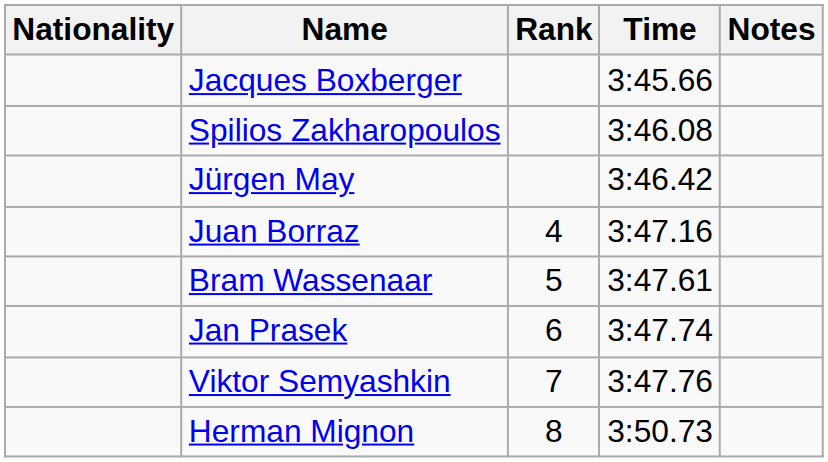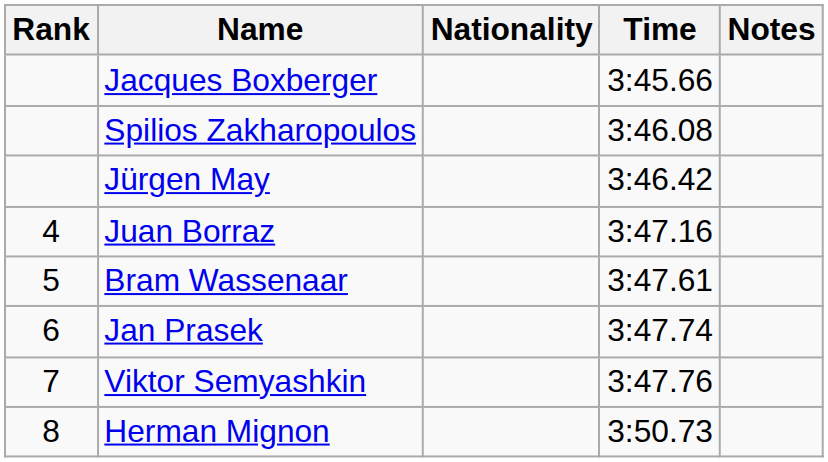columns swapped: Rank <-> Nationality
